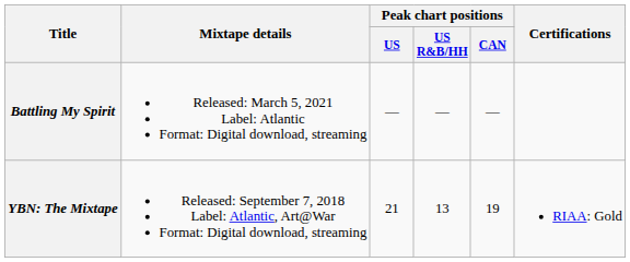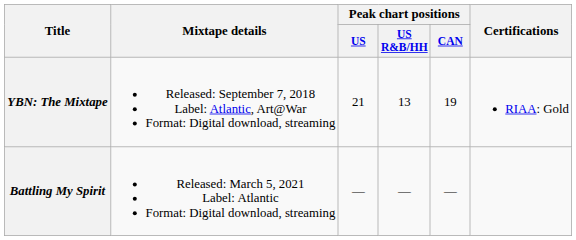rows swapped: YBN: The Mixtape <-> Battling My Spirit
